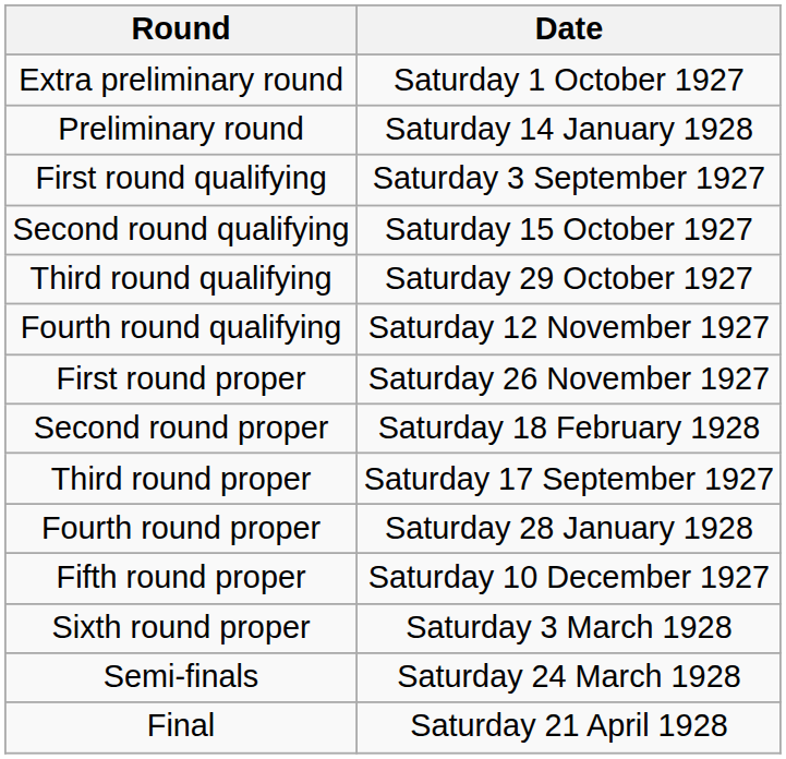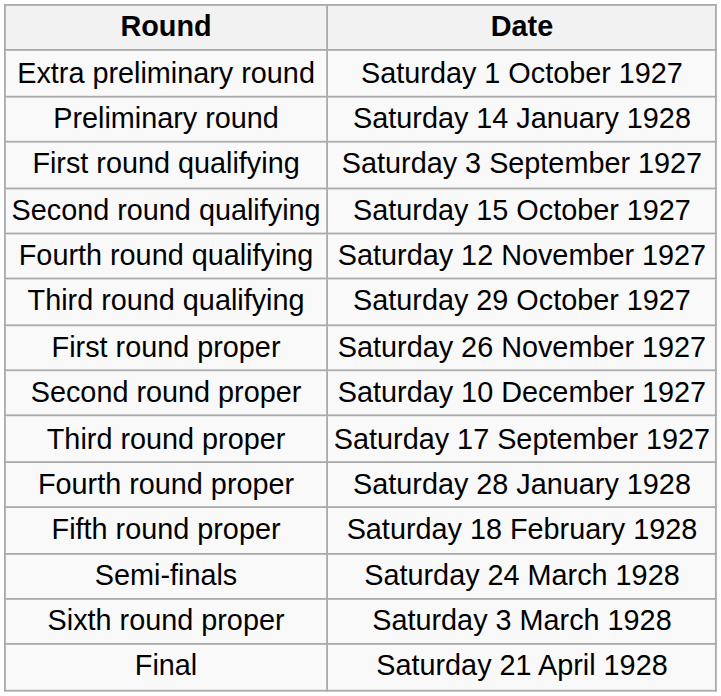rows swapped: Third round qualifying <-> Fourth round qualifying
Second round proper | Date: Saturday 18 February 1928 -> Saturday 10 December 1927
Fifth round proper | Date: Saturday 10 December 1927 -> Saturday 18 February 1928
rows swapped: Sixth round proper <-> Semi-finals
